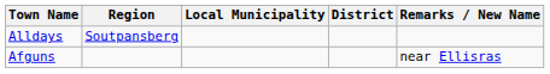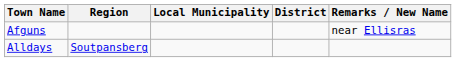rows swapped: Afguns <-> Alldays
